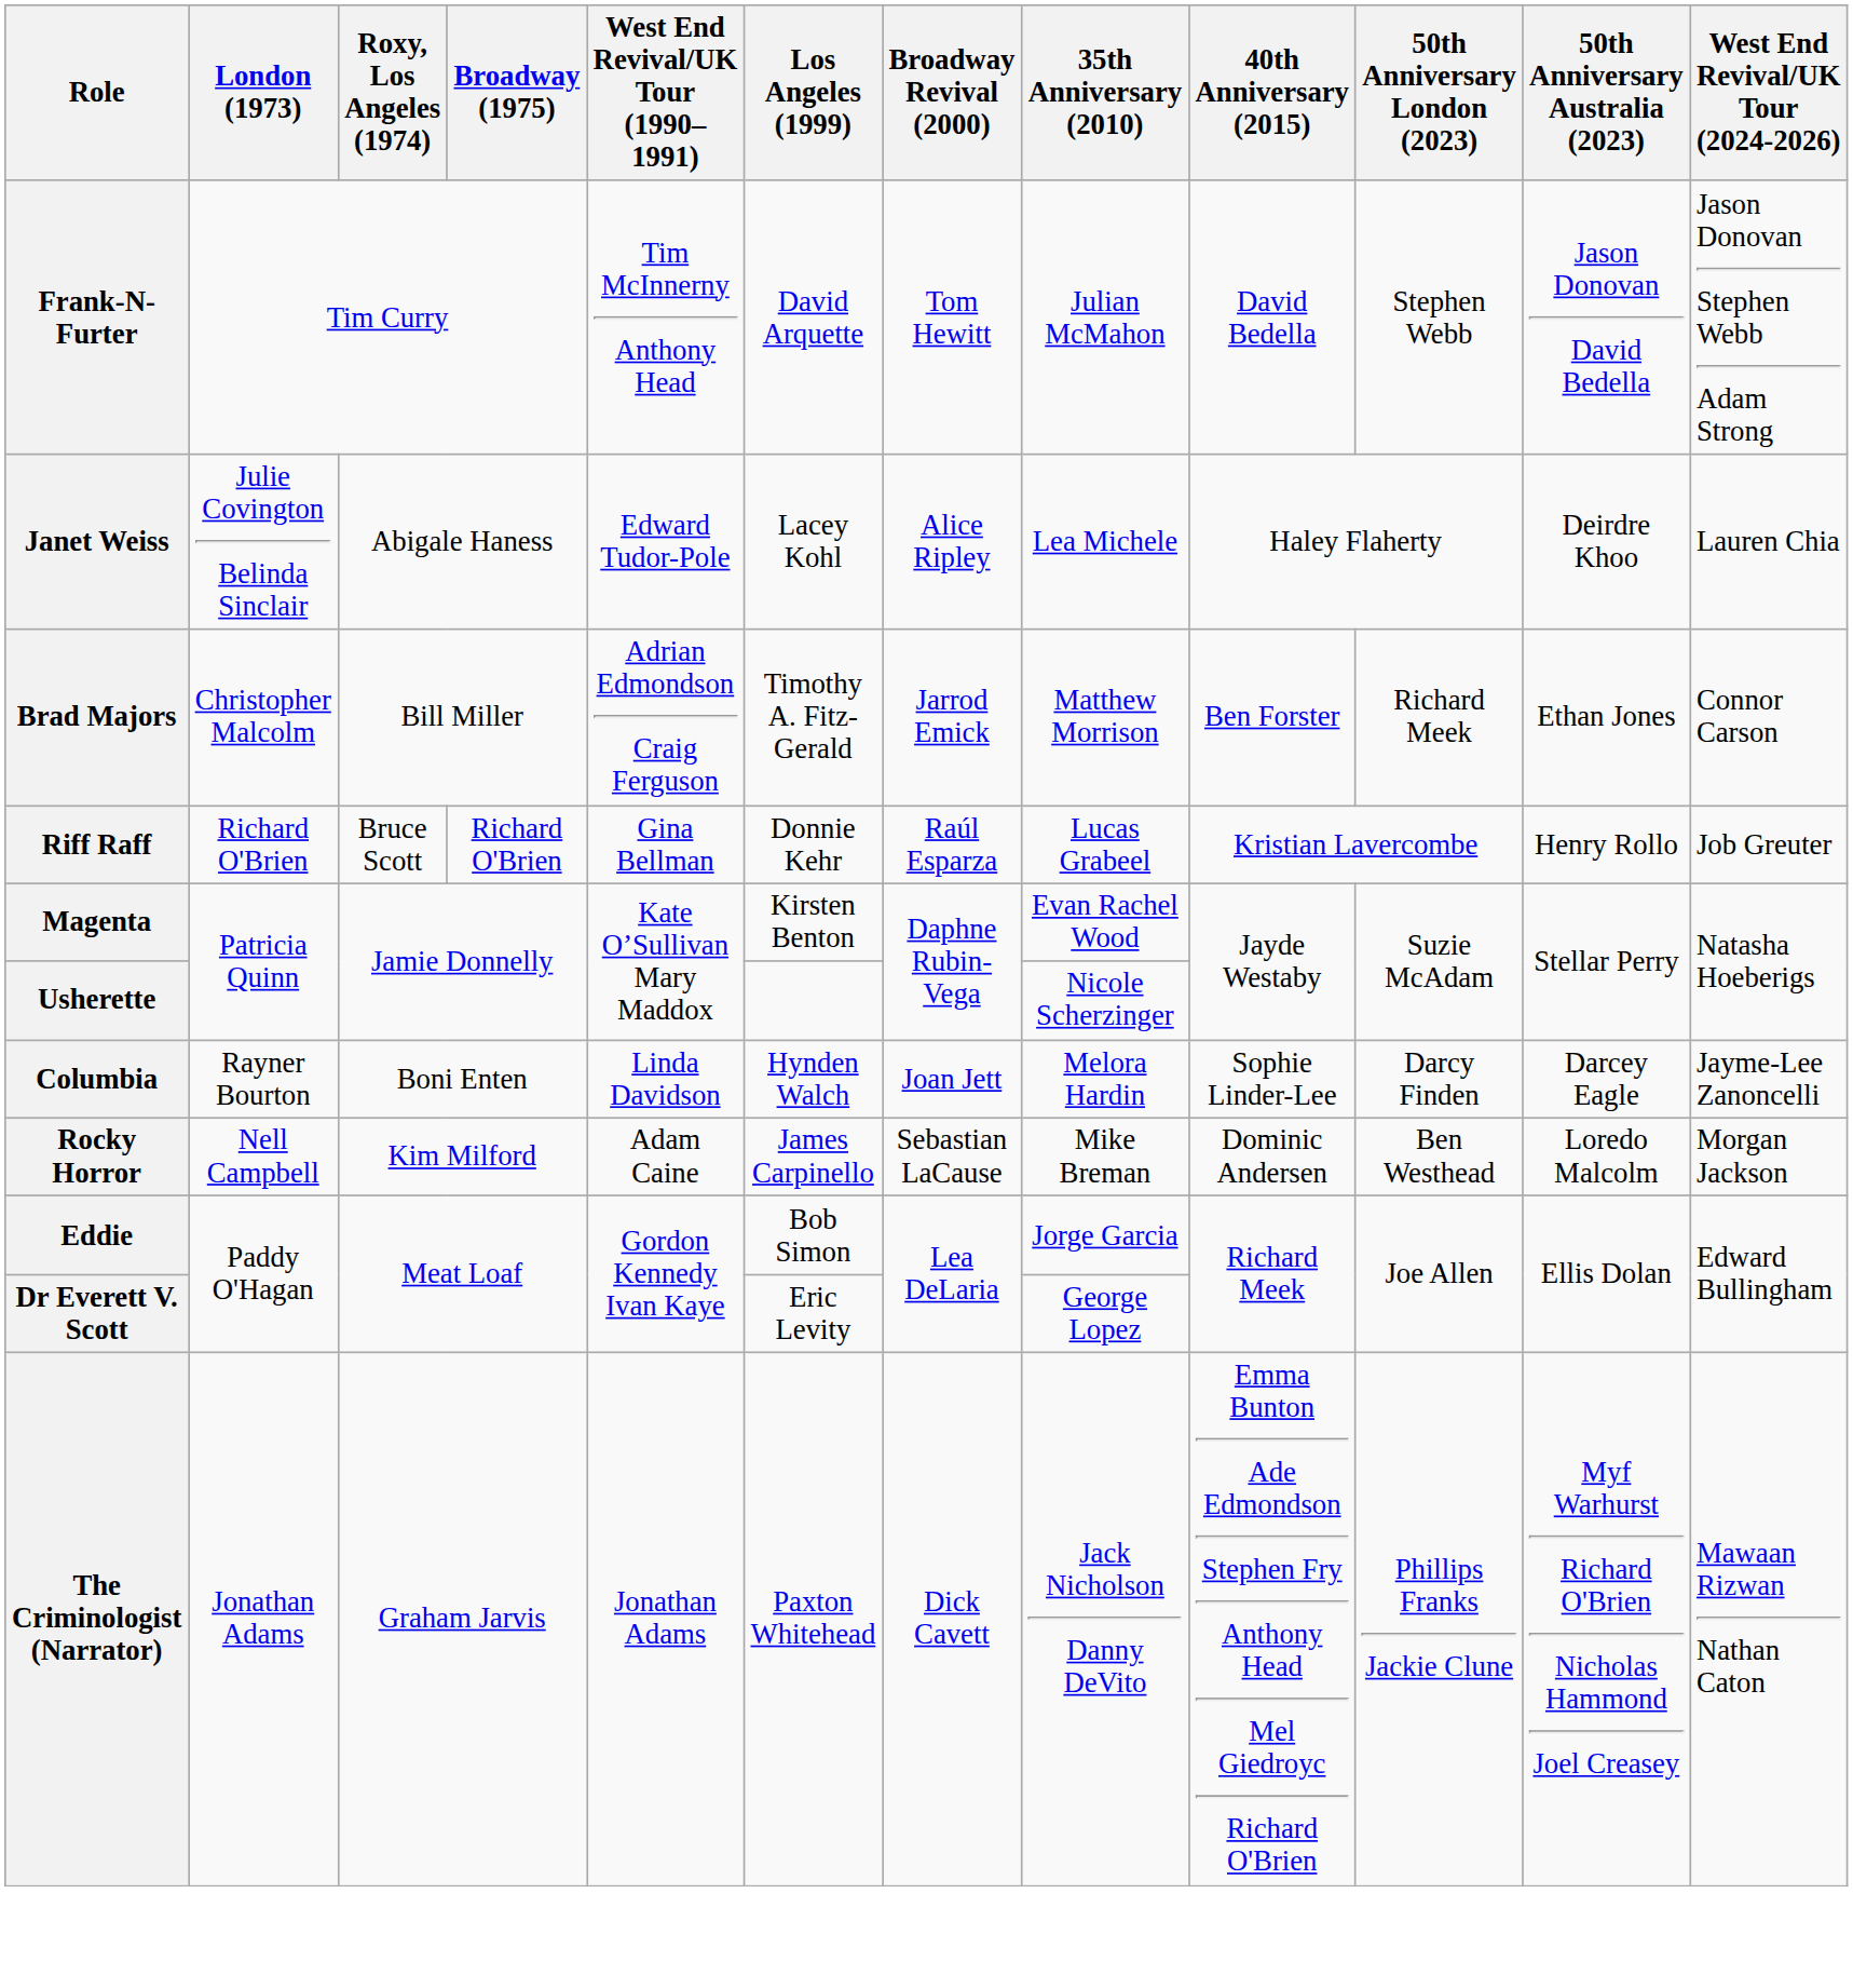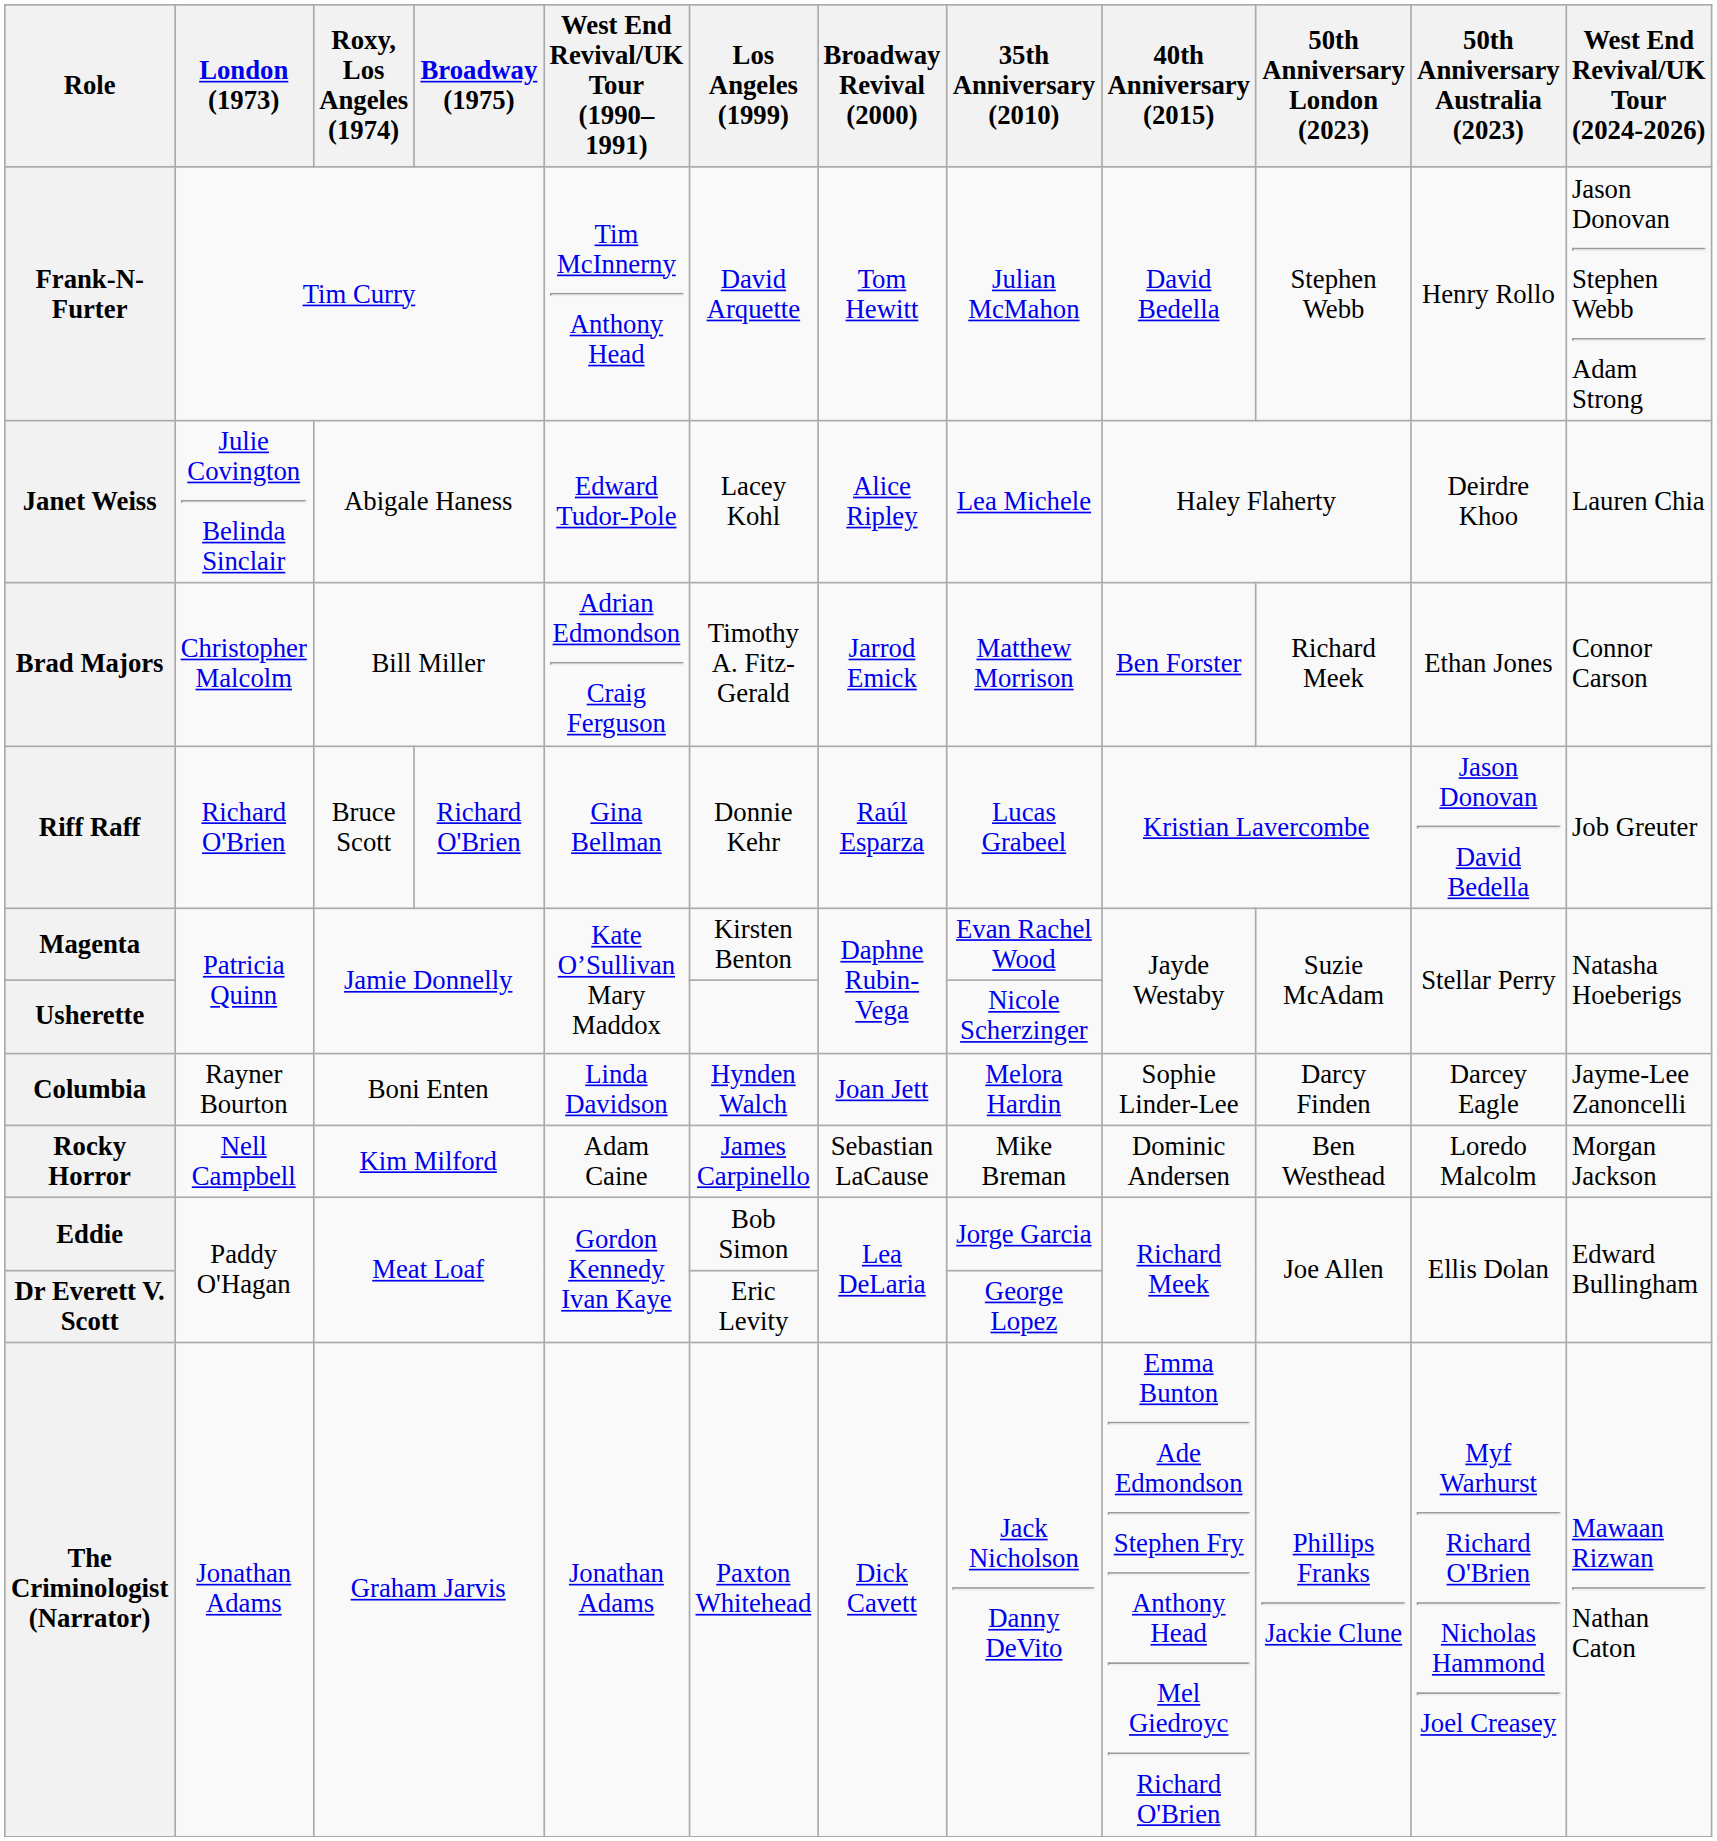Frank-N-Furter | 50th Anniversary Australia (2023): Jason Donovan David Bedella -> Henry Rollo
Riff Raff | 50th Anniversary Australia (2023): Henry Rollo -> Jason Donovan David Bedella
